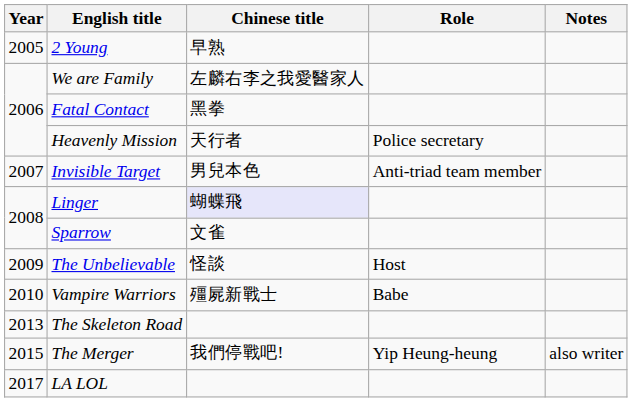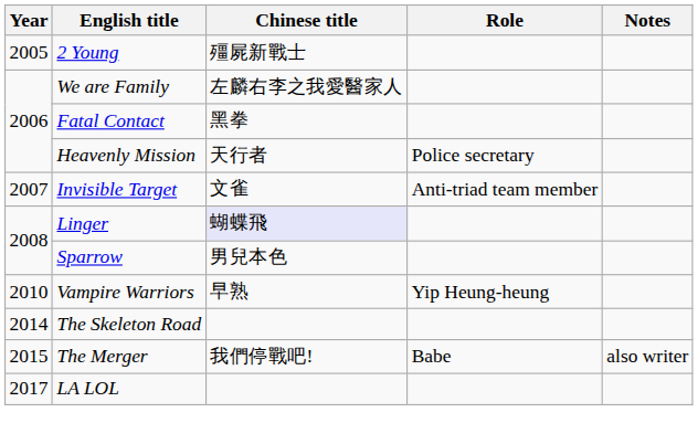2 Young | Chinese title: 早熟 -> 殭屍新戰士
Invisible Target | Chinese title: 男兒本色 -> 文雀
Sparrow | Chinese title: 文雀 -> 男兒本色
- row: 2009 | The Unbelievable | 怪談 | Host
Vampire Warriors | Chinese title: 殭屍新戰士 -> 早熟
Vampire Warriors | Role: Babe -> Yip Heung-heung
The Skeleton Road | Year: 2013 -> 2014
The Merger | Role: Yip Heung-heung -> Babe
